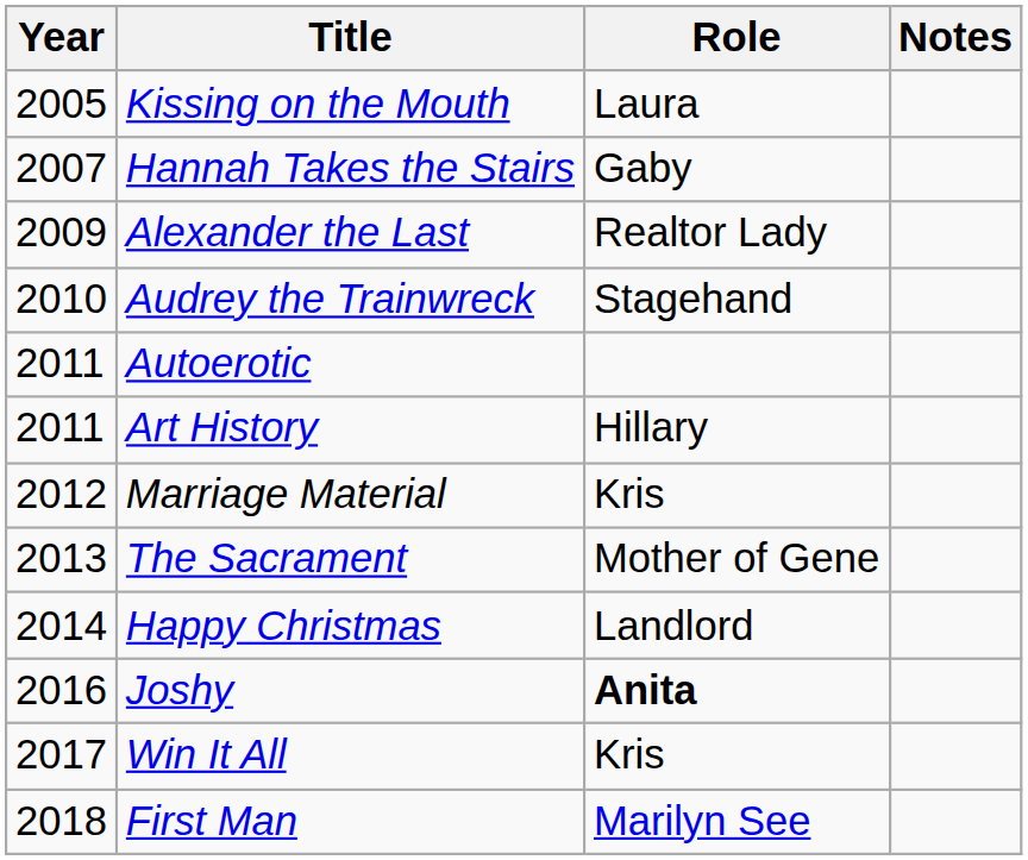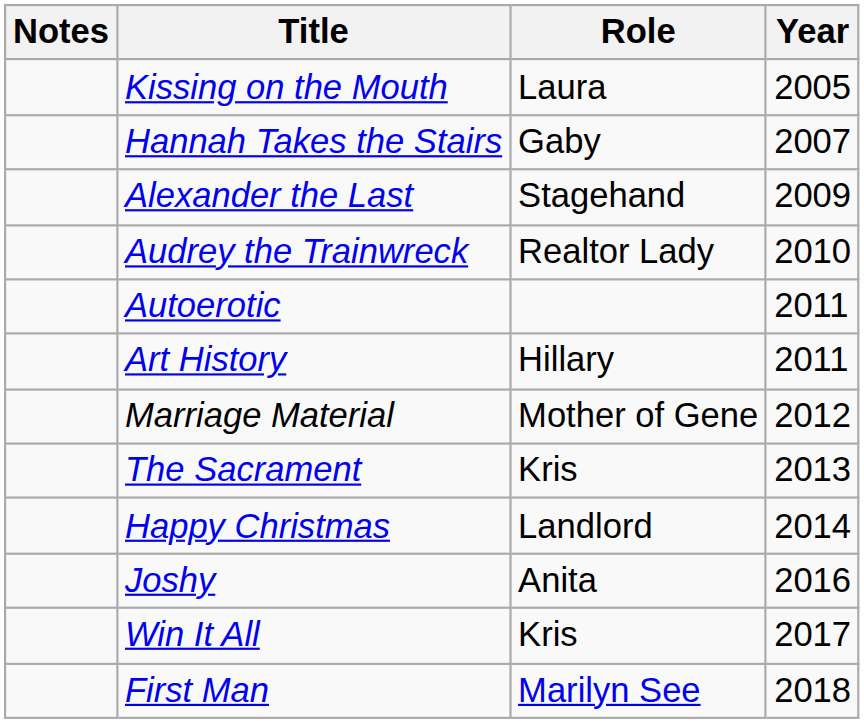columns swapped: Year <-> Notes
Alexander the Last | Role: Realtor Lady -> Stagehand
Audrey the Trainwreck | Role: Stagehand -> Realtor Lady
Marriage Material | Role: Kris -> Mother of Gene
The Sacrament | Role: Mother of Gene -> Kris
Joshy | Role: bold -> normal
